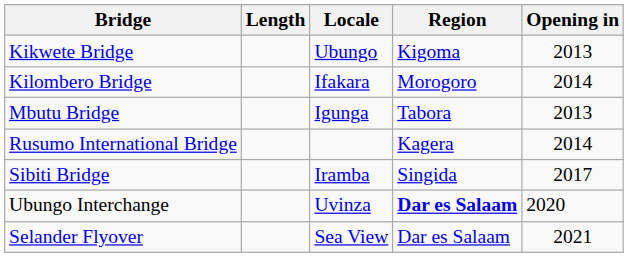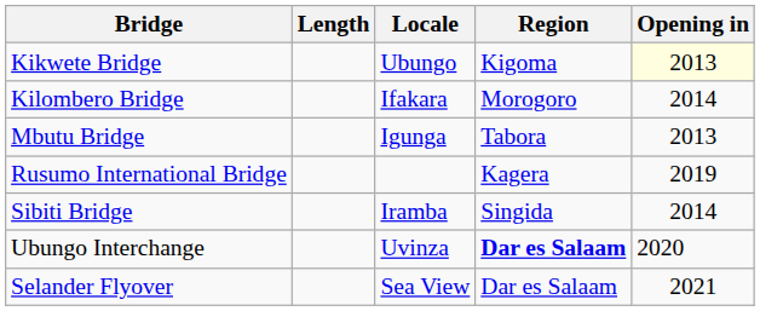Kikwete Bridge | Opening in: no background -> lightyellow background
Rusumo International Bridge | Opening in: 2014 -> 2019
Sibiti Bridge | Opening in: 2017 -> 2014
